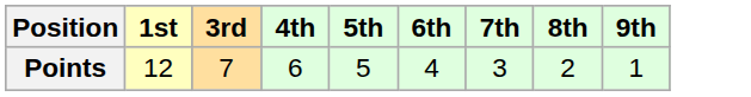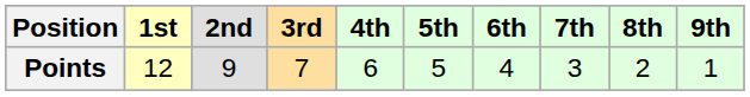+ column: 2nd | 9
